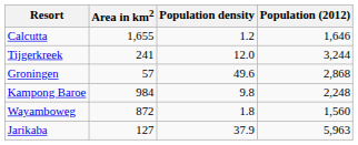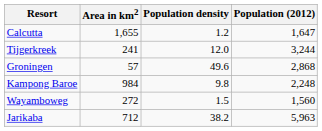Calcutta | Population (2012): 1,646 -> 1,647
Wayamboweg | Area in km2: 872 -> 272
Wayamboweg | Population density: 1.8 -> 1.5
Jarikaba | Area in km2: 127 -> 712
Jarikaba | Population density: 37.9 -> 38.2
